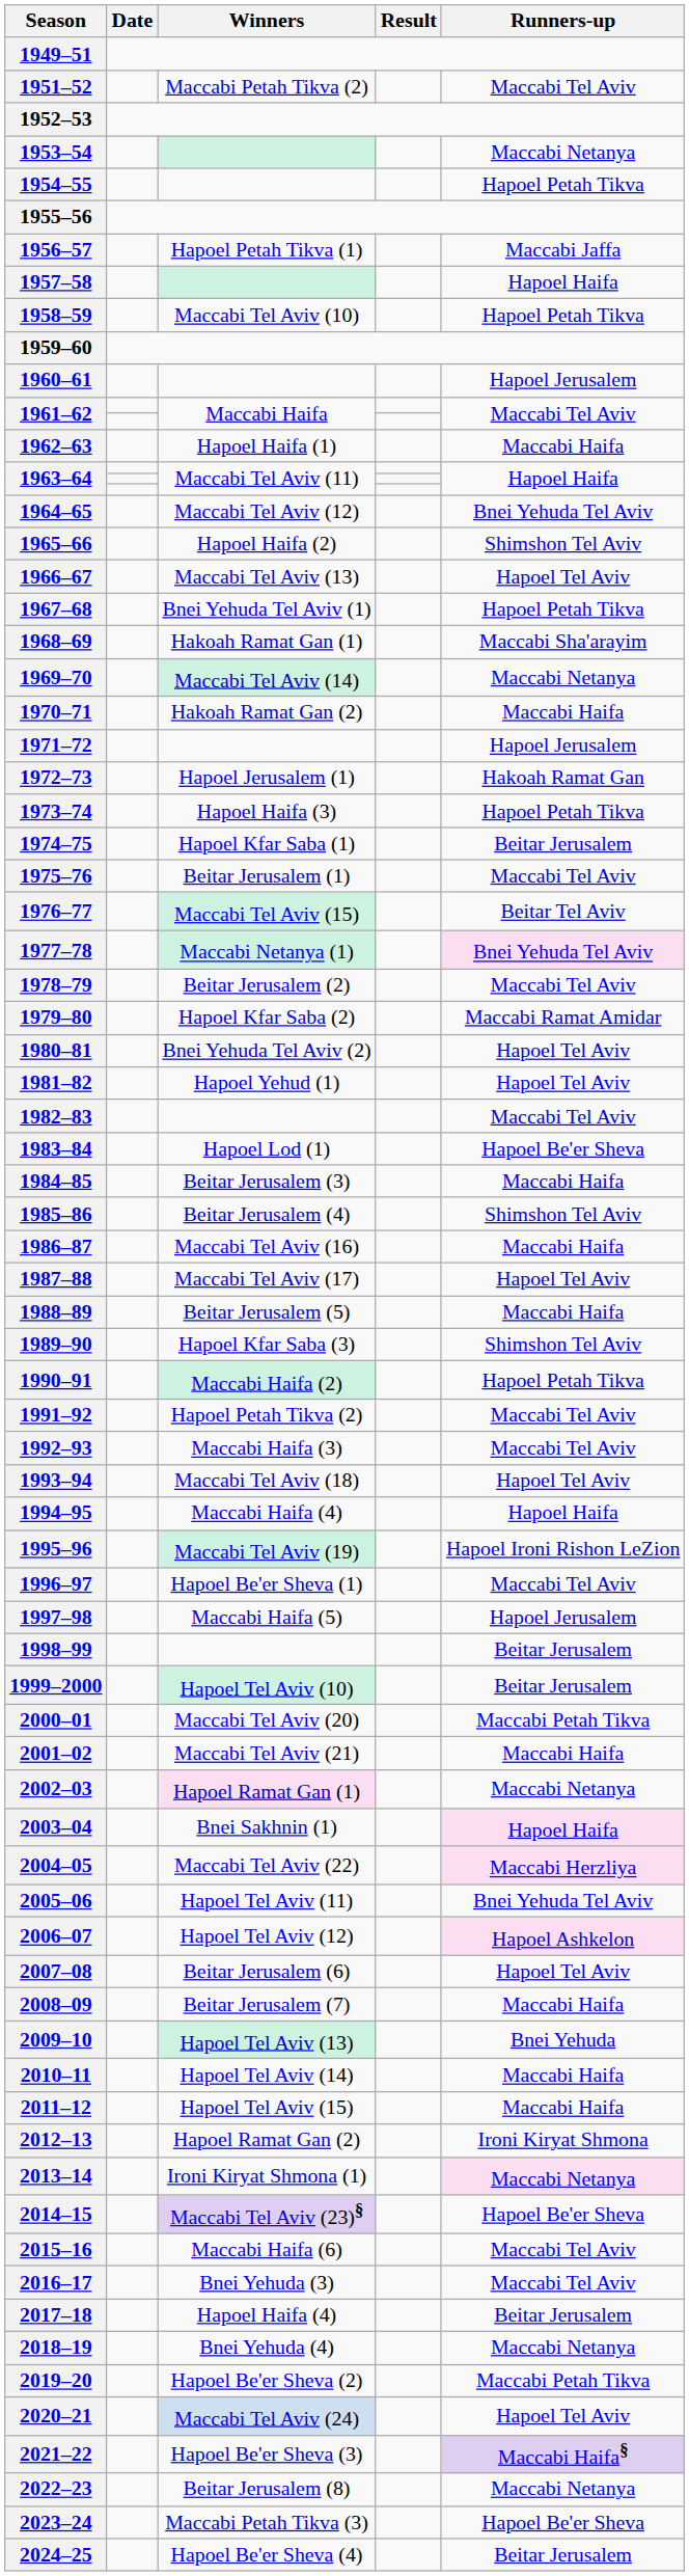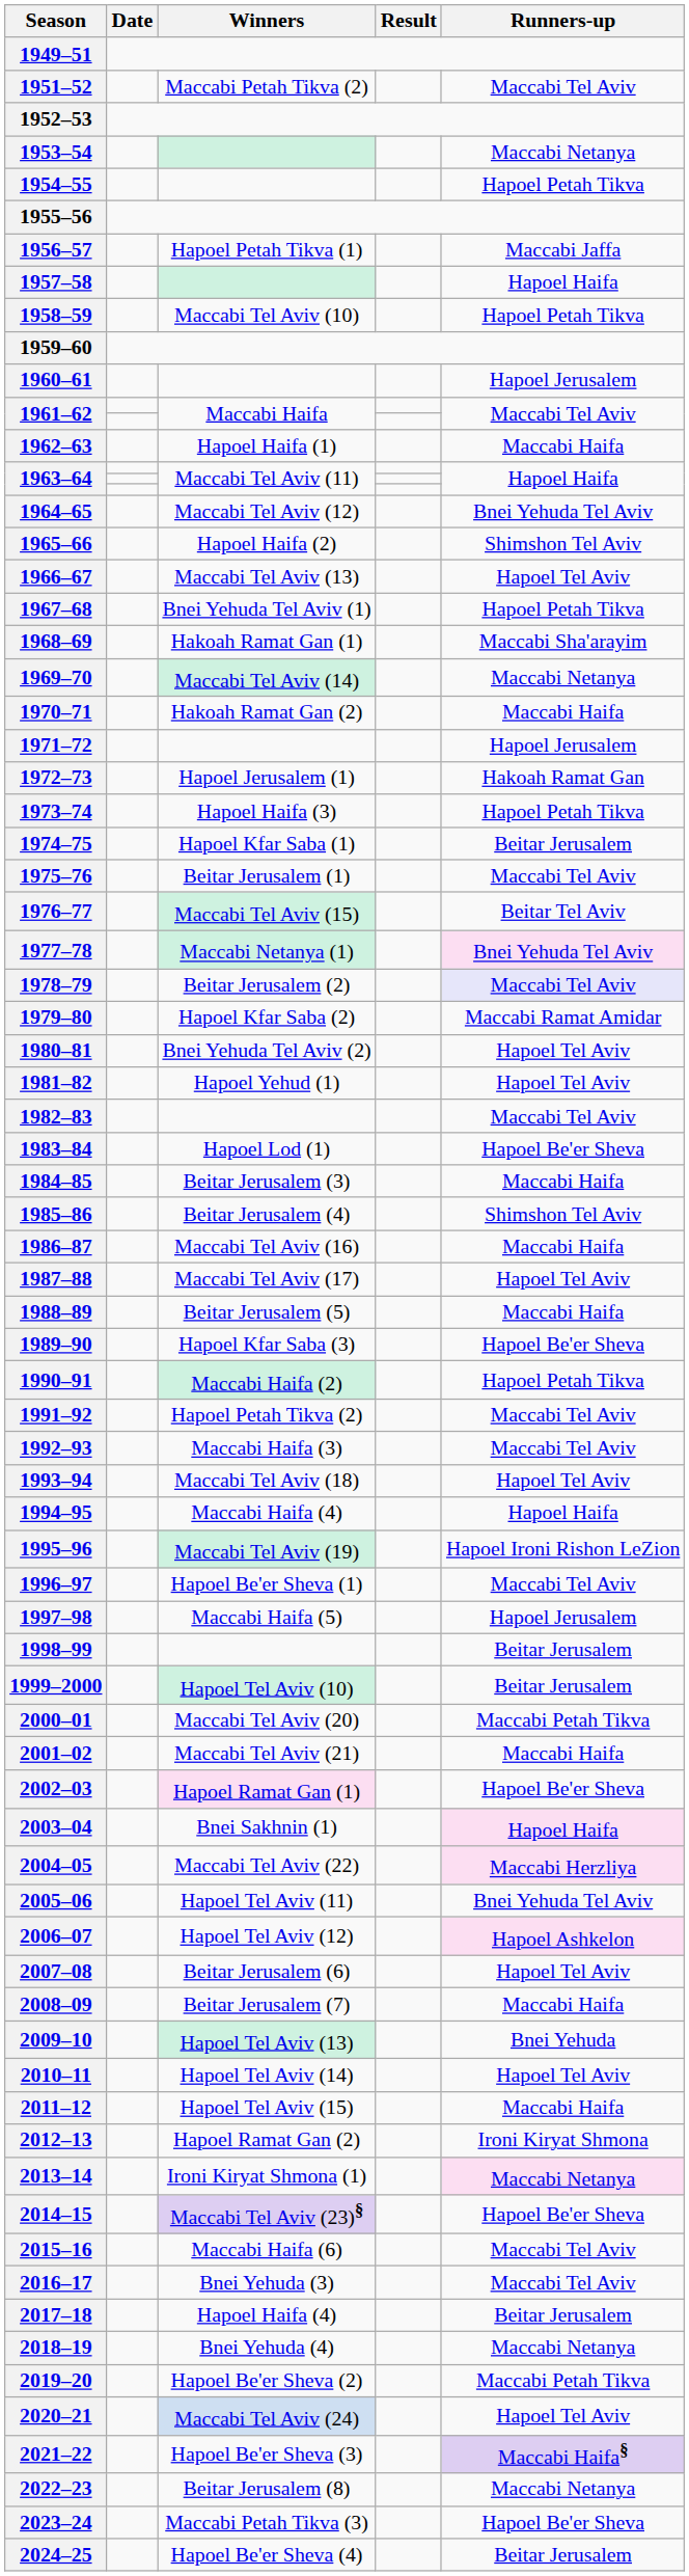1978–79 | Runners-up: no background -> lavender background
1989–90 | Runners-up: Shimshon Tel Aviv -> Hapoel Be'er Sheva
2002–03 | Runners-up: Maccabi Netanya -> Hapoel Be'er Sheva
2010–11 | Runners-up: Maccabi Haifa -> Hapoel Tel Aviv
